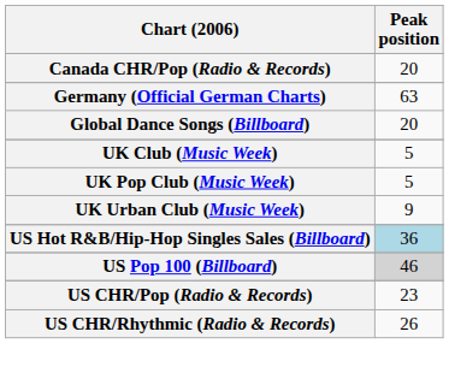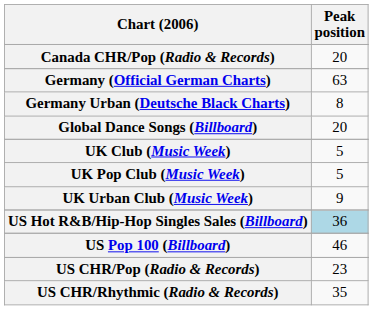+ row: Germany Urban (Deutsche Black Charts) | 8
US Pop 100 (Billboard) | Peak position: lightgrey background -> no background
US CHR/Rhythmic (Radio & Records) | Peak position: 26 -> 35
